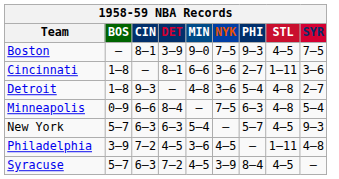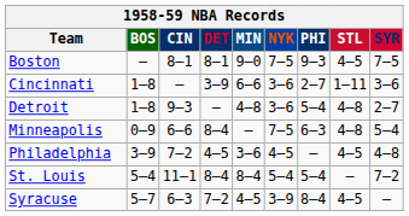Boston | DET: 3–9 -> 8–1
Cincinnati | DET: 8–1 -> 3–9
- row: New York | 5–7 | 6–3 | 6–3 | 5–4 | — | 5–7 | 4–5 | 9–3
Philadelphia | STL: 1–11 -> 4–5
+ row: St. Louis | 5–4 | 11–1 | 8–4 | 8–4 | 5–4 | 5–4 | — | 7–2
